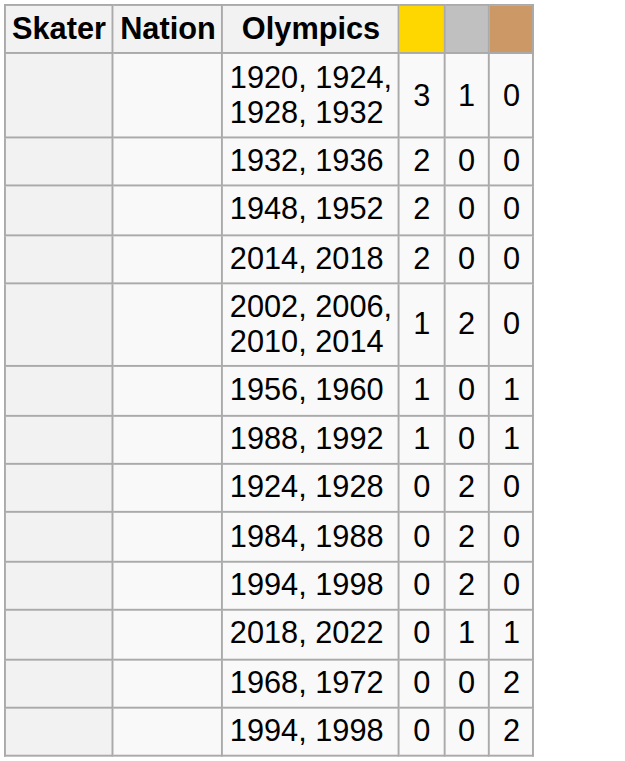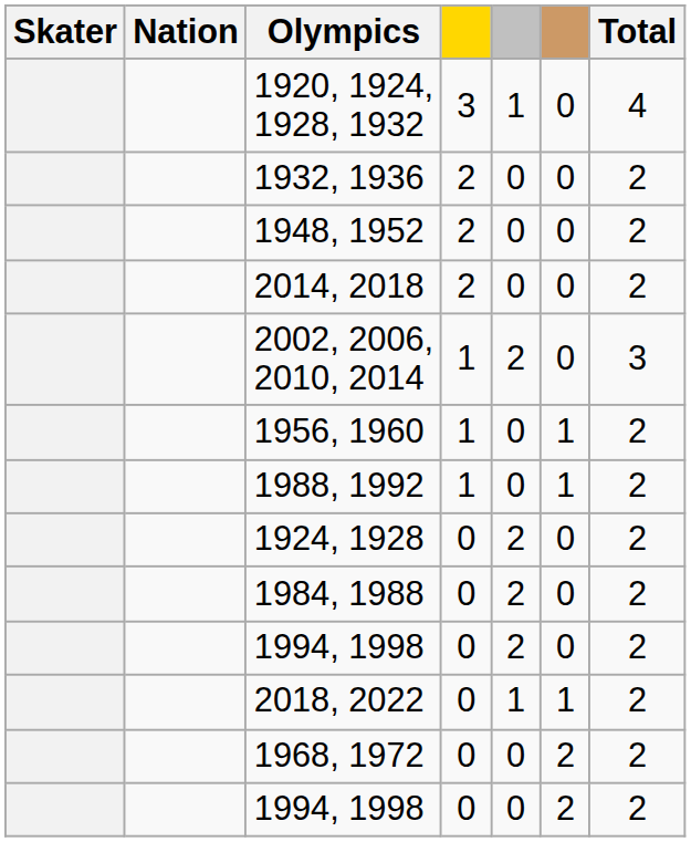+ column: Total | 4 | 2 | 2 | 2 | 3 | 2 | 2 | 2 | 2 | 2 | 2 | 2 | 2
